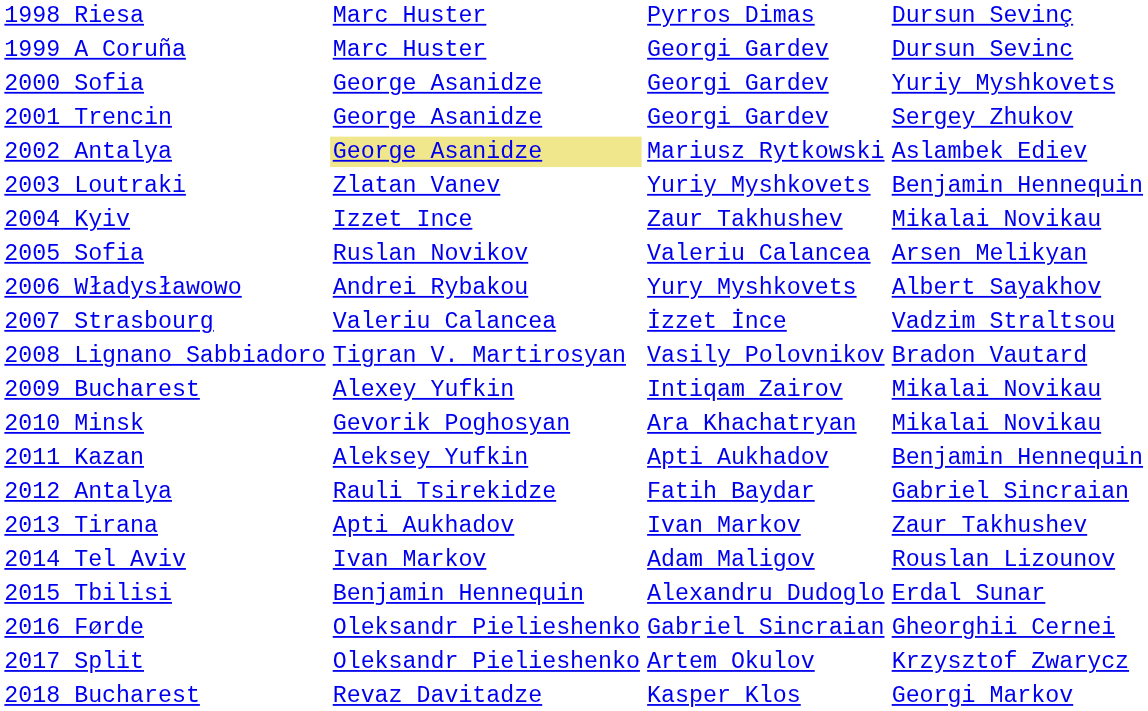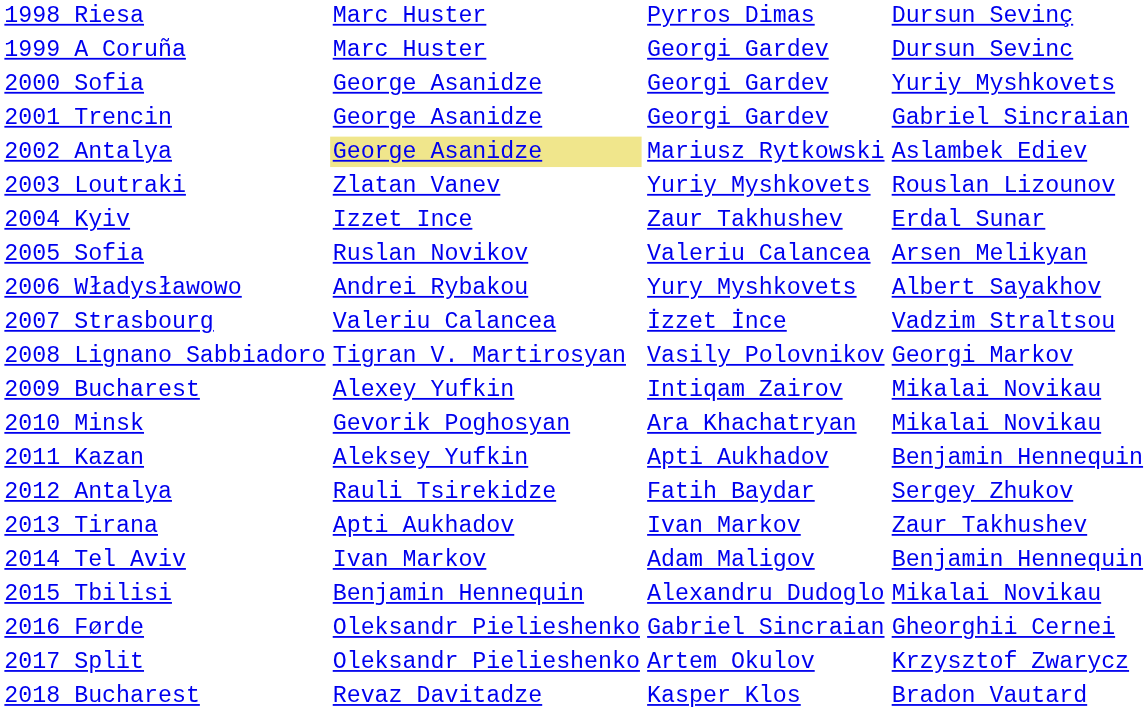2001 Trencin | column 4: Sergey Zhukov -> Gabriel Sincraian
2003 Loutraki | column 4: Benjamin Hennequin -> Rouslan Lizounov
2004 Kyiv | column 4: Mikalai Novikau -> Erdal Sunar
2008 Lignano Sabbiadoro | column 4: Bradon Vautard -> Georgi Markov
2012 Antalya | column 4: Gabriel Sincraian -> Sergey Zhukov
2014 Tel Aviv | column 4: Rouslan Lizounov -> Benjamin Hennequin
2015 Tbilisi | column 4: Erdal Sunar -> Mikalai Novikau
2018 Bucharest | column 4: Georgi Markov -> Bradon Vautard
